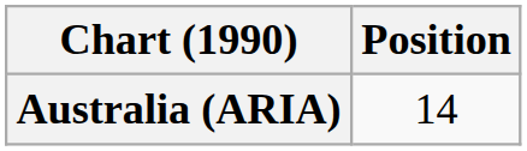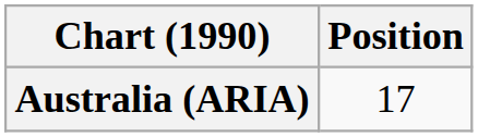Australia (ARIA) | Position: 14 -> 17
